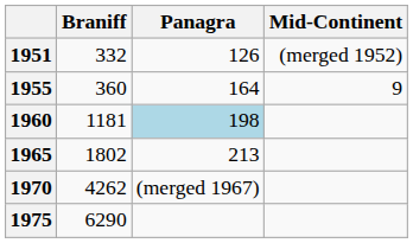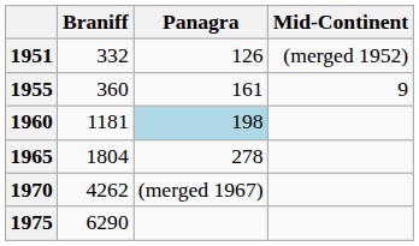1955 | Panagra: 164 -> 161
1965 | Braniff: 1802 -> 1804
1965 | Panagra: 213 -> 278
